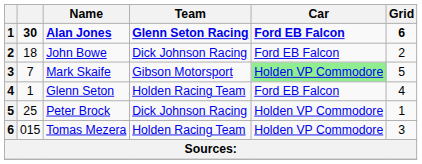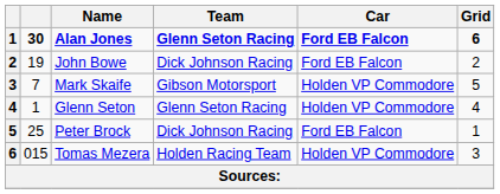John Bowe | column 2: 18 -> 19
Mark Skaife | Car: lightgreen background -> no background
Glenn Seton | Team: Holden Racing Team -> Glenn Seton Racing
Glenn Seton | Car: Ford EB Falcon -> Holden VP Commodore
Peter Brock | Car: Holden VP Commodore -> Ford EB Falcon
